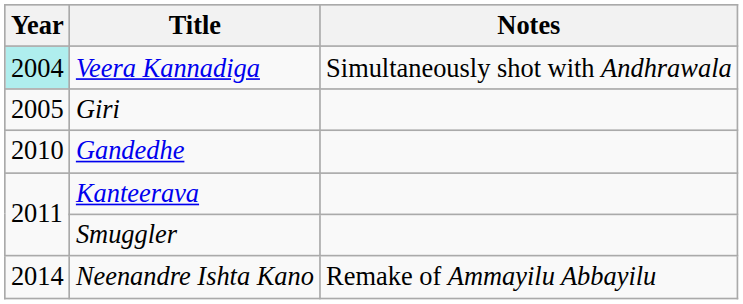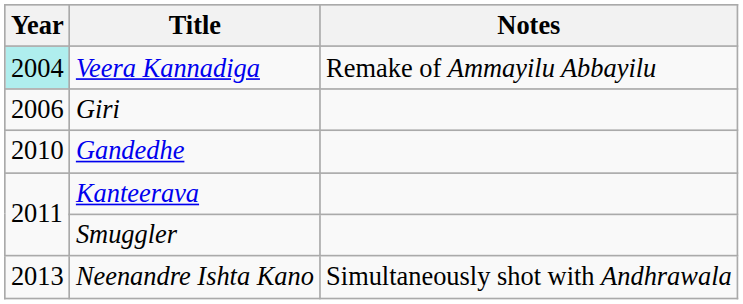Veera Kannadiga | Notes: Simultaneously shot with Andhrawala -> Remake of Ammayilu Abbayilu
Giri | Year: 2005 -> 2006
Neenandre Ishta Kano | Year: 2014 -> 2013
Neenandre Ishta Kano | Notes: Remake of Ammayilu Abbayilu -> Simultaneously shot with Andhrawala
